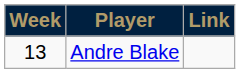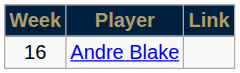Andre Blake | Week: 13 -> 16
